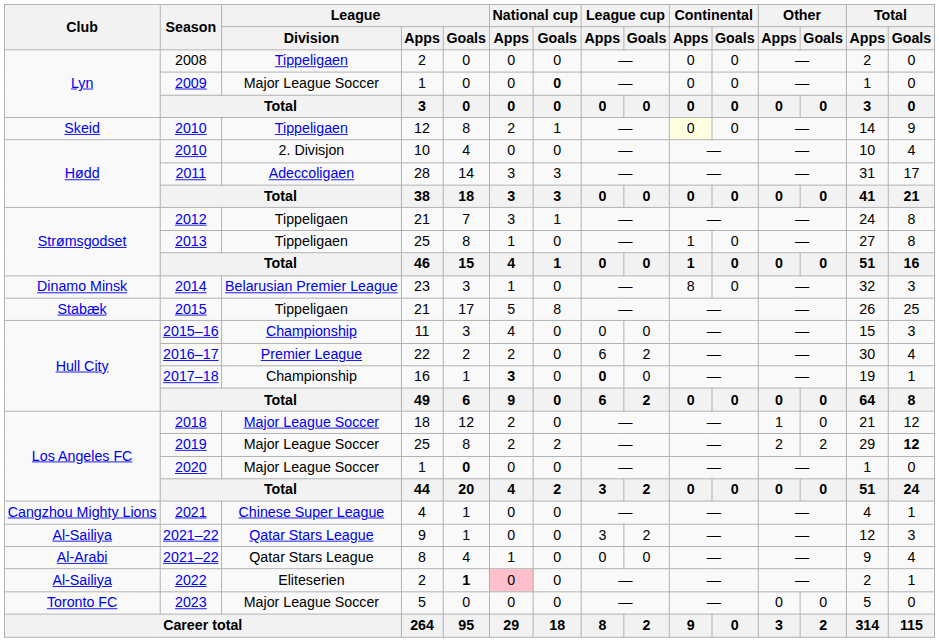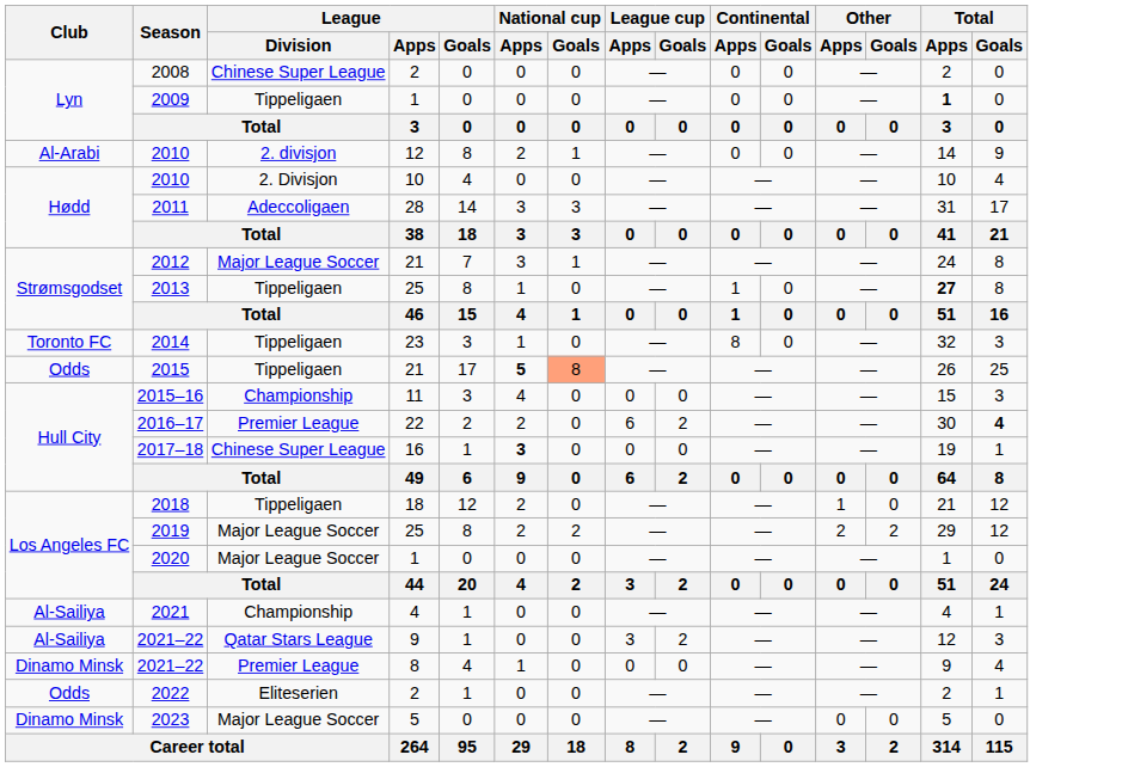2008 | League / Division: Tippeligaen -> Chinese Super League
2009 | League / Division: Major League Soccer -> Tippeligaen
2009 | National cup / Goals: bold -> normal
2009 | Total / Apps: normal -> bold
2010 / 12 | Club: Skeid -> Al-Arabi
2010 / 12 | League / Division: Tippeligaen -> 2. divisjon
2010 / 12 | Continental / Apps: lightyellow background -> no background
2012 | League / Division: Tippeligaen -> Major League Soccer
2013 | Total / Apps: normal -> bold
2014 | Club: Dinamo Minsk -> Toronto FC
2014 | League / Division: Belarusian Premier League -> Tippeligaen
2015 | Club: Stabæk -> Odds
2015 | National cup / Apps: normal -> bold
2015 | National cup / Goals: no background -> lightsalmon background
2016–17 | Total / Goals: normal -> bold
2017–18 | League / Division: Championship -> Chinese Super League
2017–18 | League cup / Apps: bold -> normal
2018 | League / Division: Major League Soccer -> Tippeligaen
2019 | Total / Goals: bold -> normal
2020 | League / Goals: bold -> normal
2021 | Club: Cangzhou Mighty Lions -> Al-Sailiya
2021 | League / Division: Chinese Super League -> Championship
2021–22 / 8 | Club: Al-Arabi -> Dinamo Minsk
2021–22 / 8 | League / Division: Qatar Stars League -> Premier League
2022 | Club: Al-Sailiya -> Odds
2022 | League / Goals: bold -> normal
2022 | National cup / Apps: pink background -> no background
2023 | Club: Toronto FC -> Dinamo Minsk
